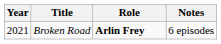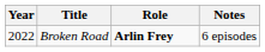Broken Road | Year: 2021 -> 2022
